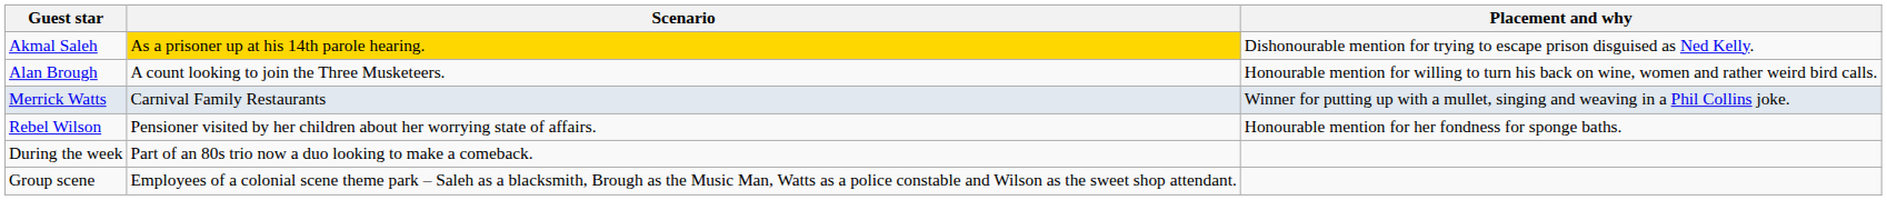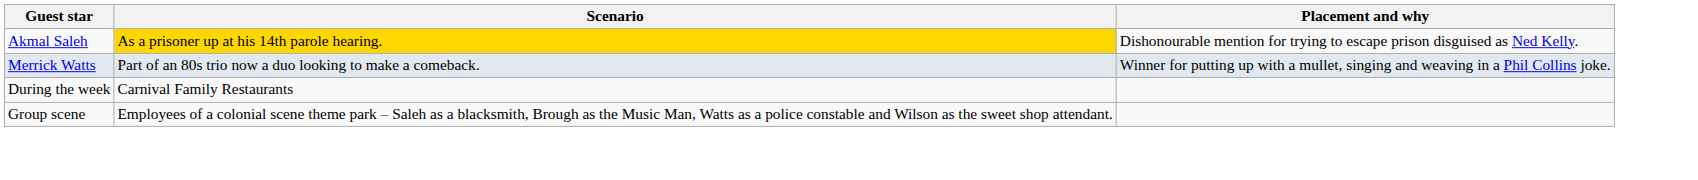- row: Alan Brough | A count looking to join the Three Musketeers. | Honourable mention for willing to turn his back on wine, women and rather weird bird calls.
Merrick Watts | Scenario: Carnival Family Restaurants -> Part of an 80s trio now a duo looking to make a comeback.
- row: Rebel Wilson | Pensioner visited by her children about her worrying state of affairs. | Honourable mention for her fondness for sponge baths.
During the week | Scenario: Part of an 80s trio now a duo looking to make a comeback. -> Carnival Family Restaurants
